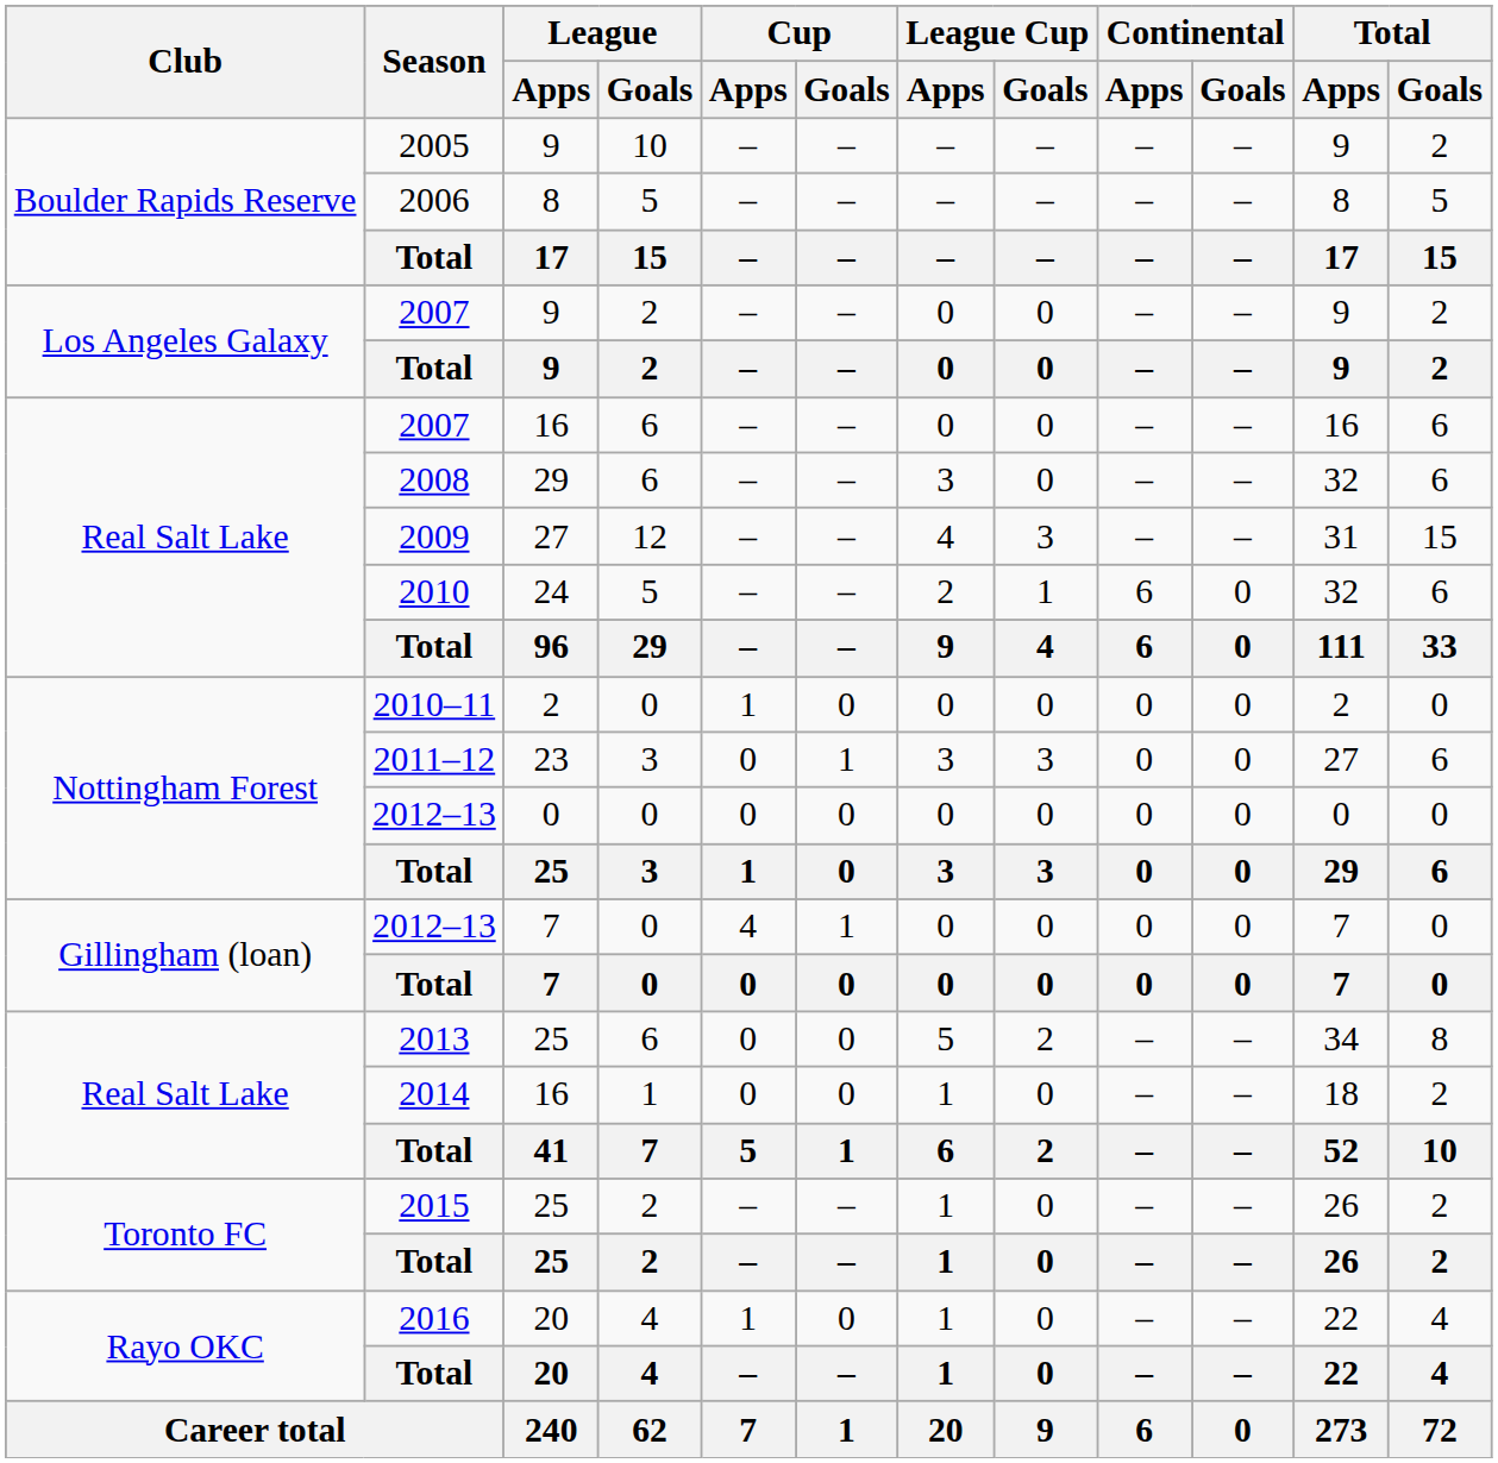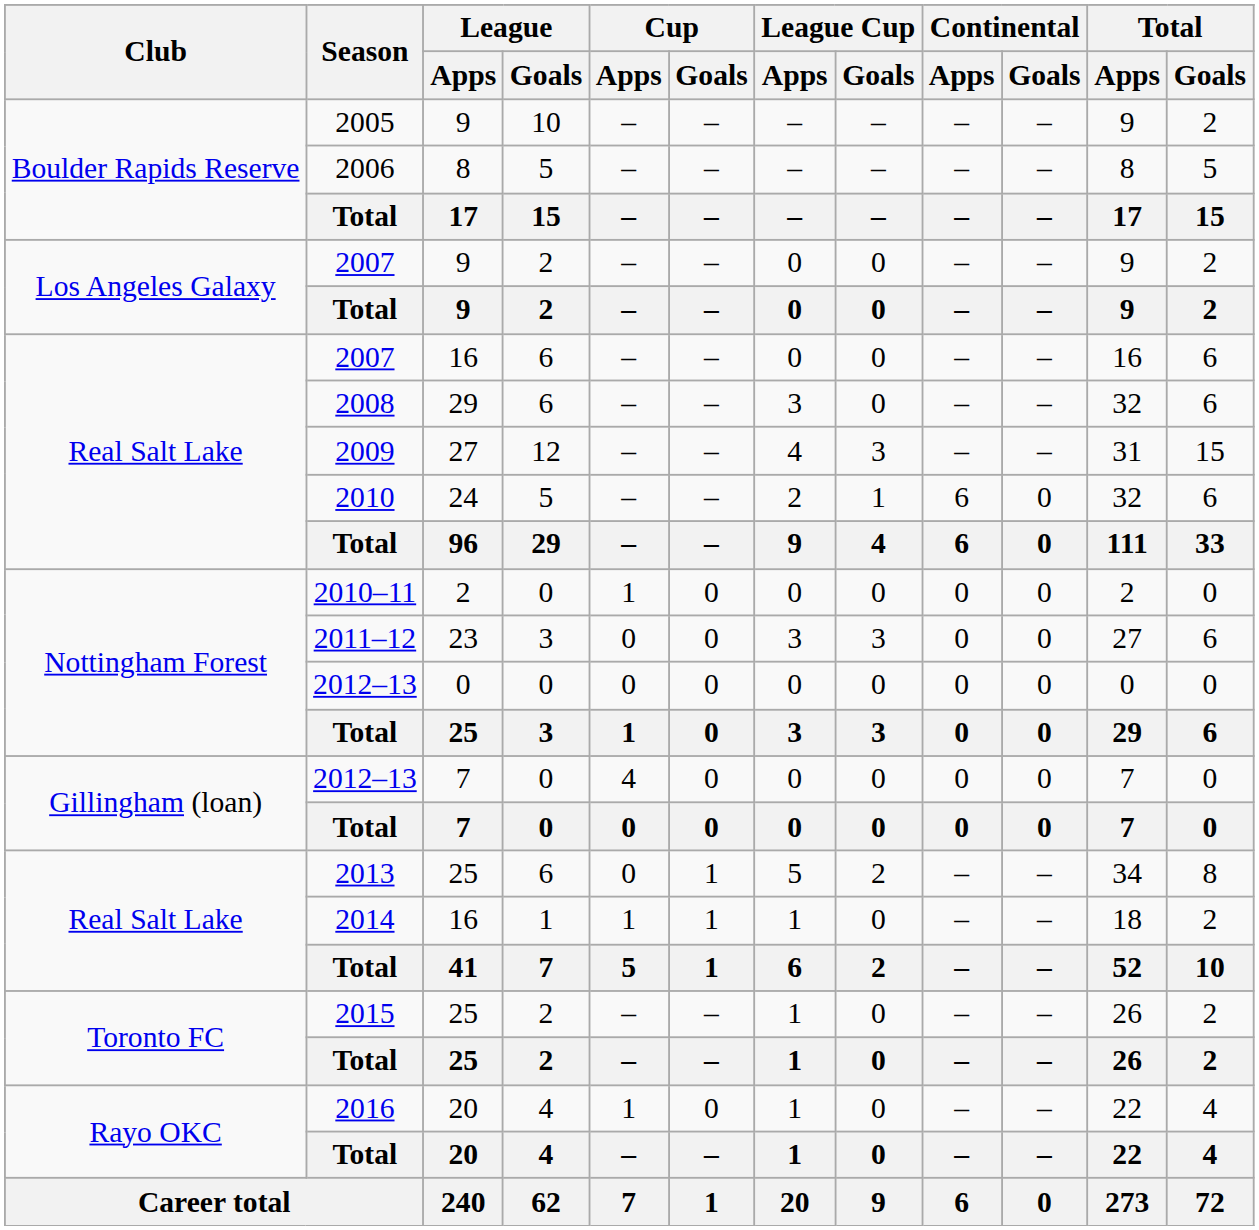2011–12 | Cup / Goals: 1 -> 0
2012–13 / 7 | Cup / Goals: 1 -> 0
2013 | Cup / Goals: 0 -> 1
2014 | Cup / Apps: 0 -> 1
2014 | Cup / Goals: 0 -> 1
